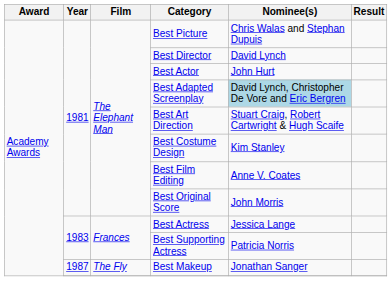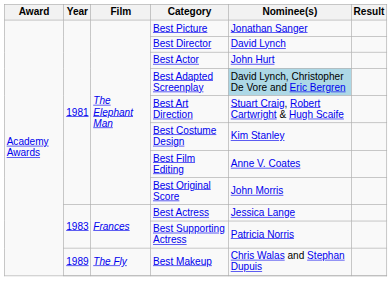Best Picture | Nominee(s): Chris Walas and Stephan Dupuis -> Jonathan Sanger
Best Makeup | Year: 1987 -> 1989
Best Makeup | Nominee(s): Jonathan Sanger -> Chris Walas and Stephan Dupuis
